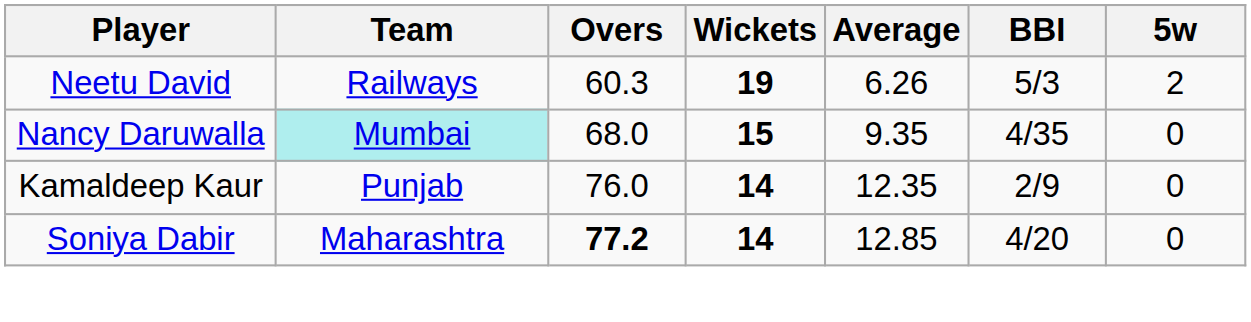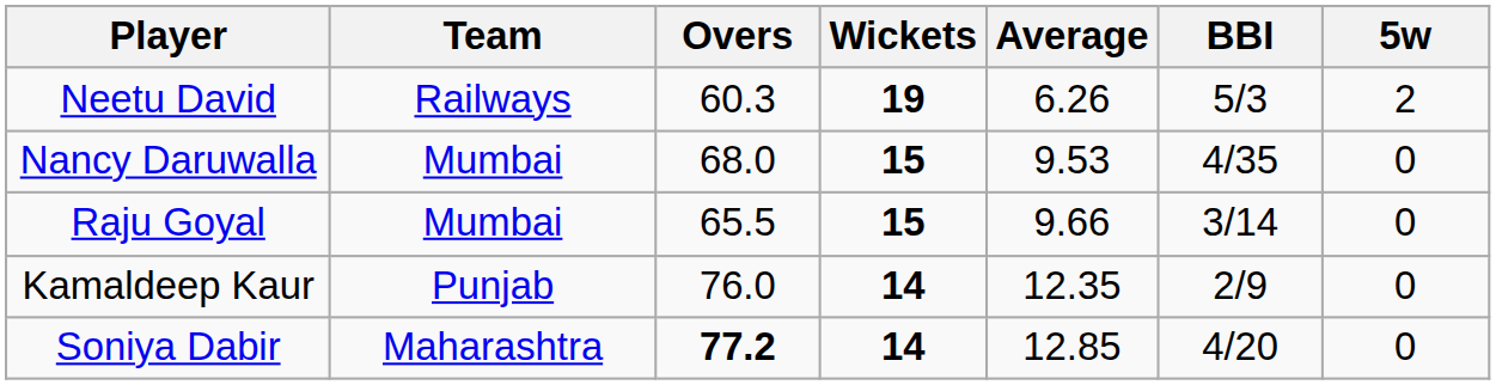Nancy Daruwalla | Team: paleturquoise background -> no background
Nancy Daruwalla | Average: 9.35 -> 9.53
+ row: Raju Goyal | Mumbai | 65.5 | 15 | 9.66 | 3/14 | 0
